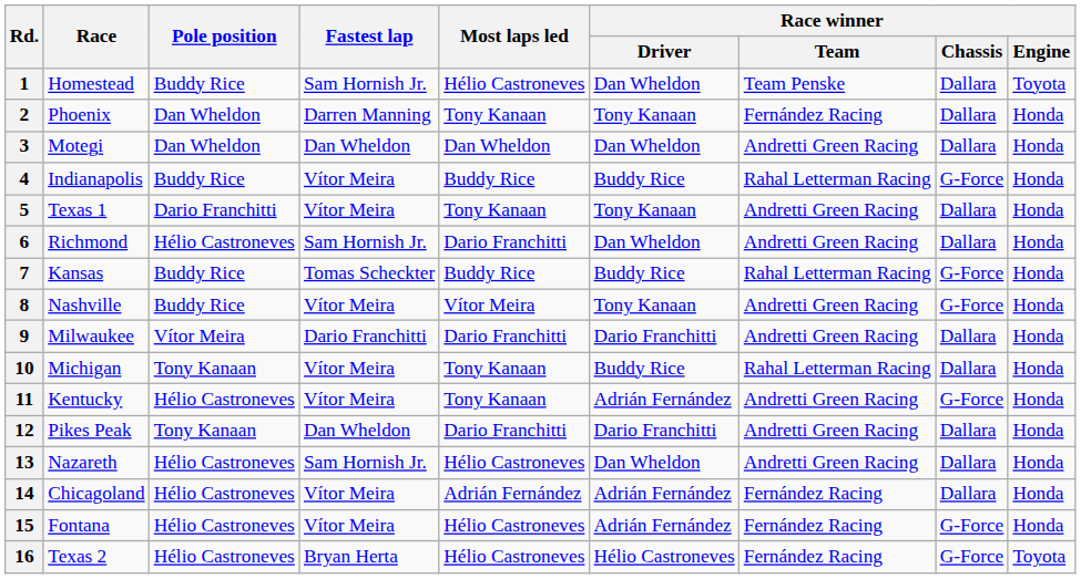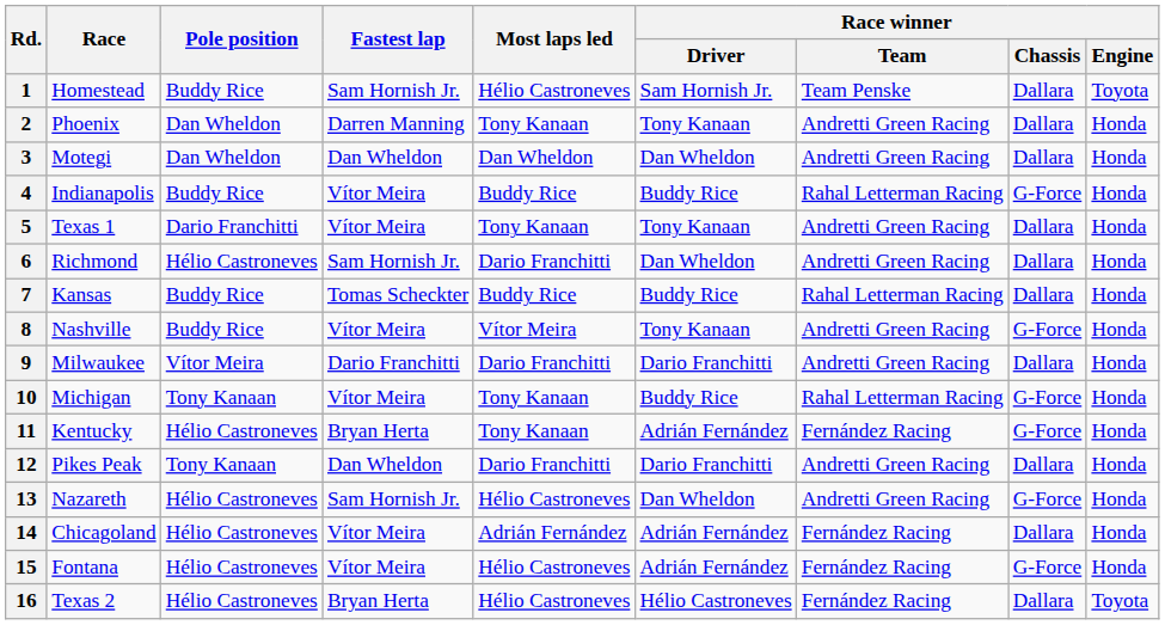1 | Race winner / Driver: Dan Wheldon -> Sam Hornish Jr.
2 | Race winner / Team: Fernández Racing -> Andretti Green Racing
7 | Race winner / Chassis: G-Force -> Dallara
10 | Race winner / Chassis: Dallara -> G-Force
11 | Fastest lap: Vítor Meira -> Bryan Herta
11 | Race winner / Team: Andretti Green Racing -> Fernández Racing
13 | Race winner / Chassis: Dallara -> G-Force
16 | Race winner / Chassis: G-Force -> Dallara
